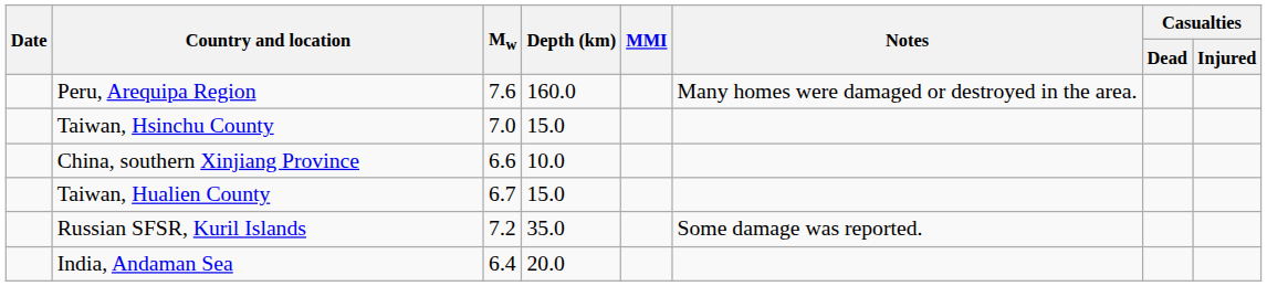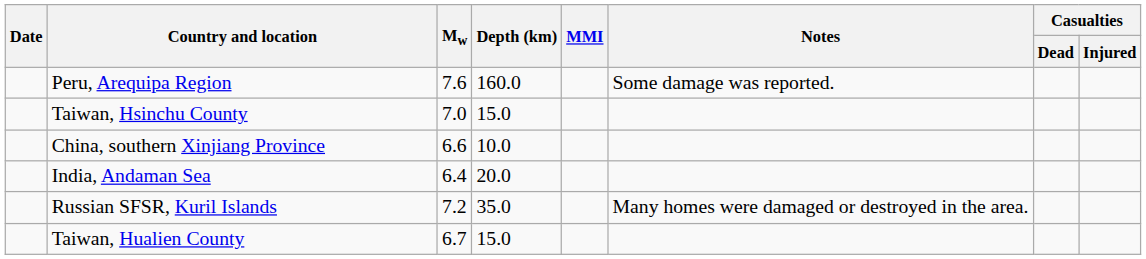Peru, Arequipa Region | Notes: Many homes were damaged or destroyed in the area. -> Some damage was reported.
rows swapped: India, Andaman Sea <-> Taiwan, Hualien County
Russian SFSR, Kuril Islands | Notes: Some damage was reported. -> Many homes were damaged or destroyed in the area.
